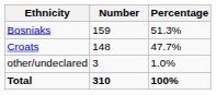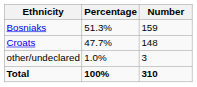columns swapped: Number <-> Percentage
